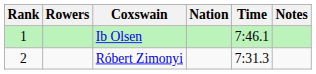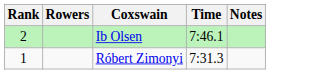- column: Nation
Ib Olsen | Rank: 1 -> 2
Róbert Zimonyi | Rank: 2 -> 1
